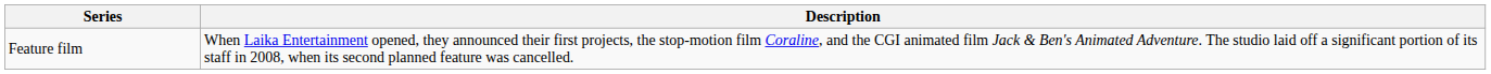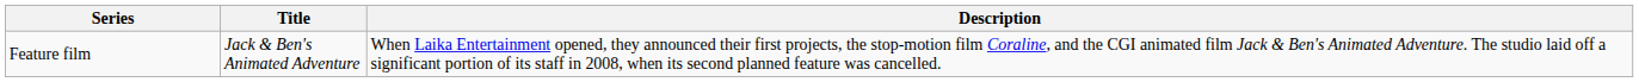+ column: Title | Jack & Ben's Animated Adventure
